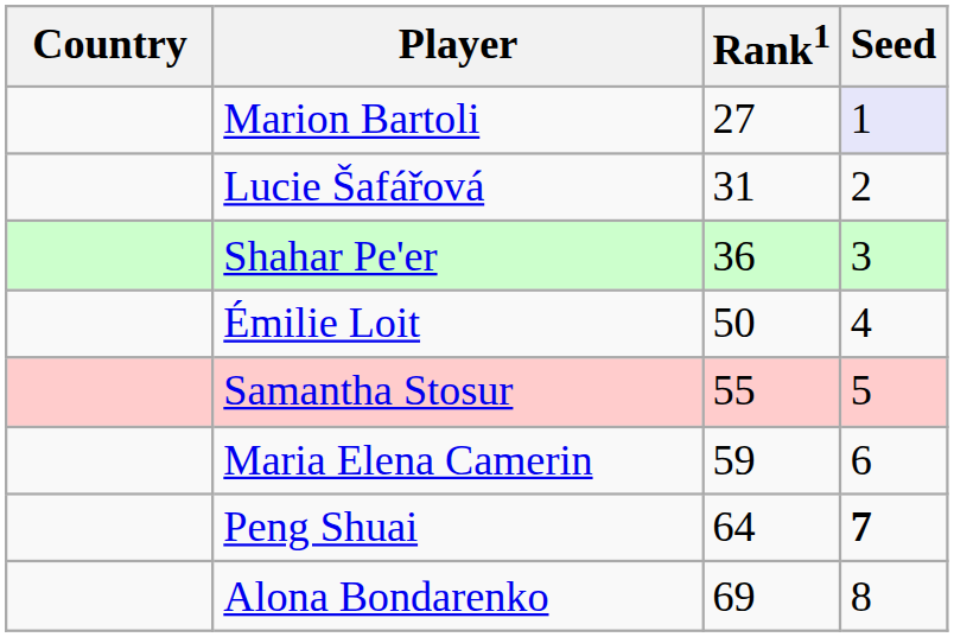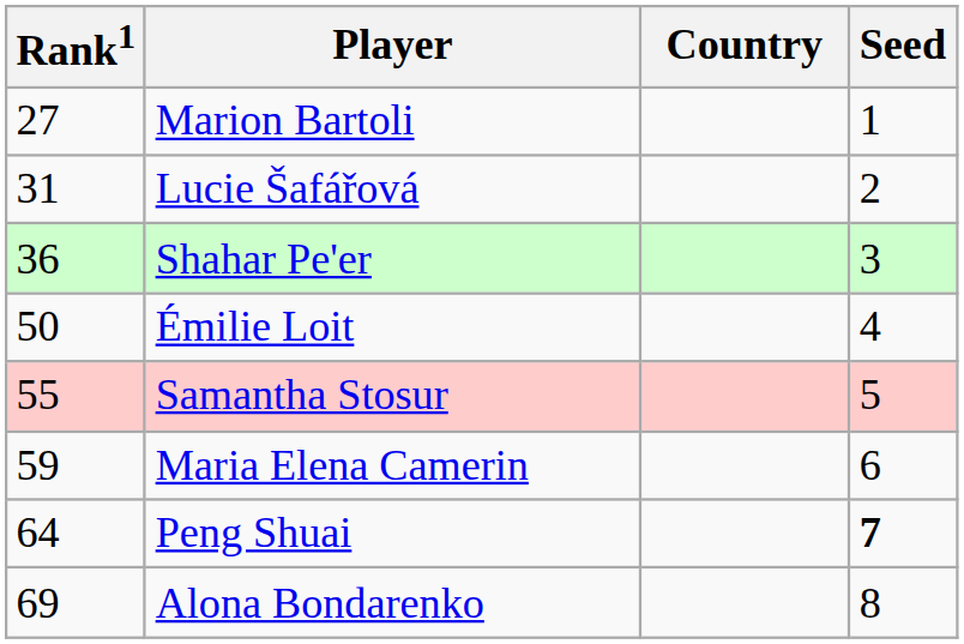columns swapped: Country <-> Rank1
Marion Bartoli | Seed: lavender background -> no background
